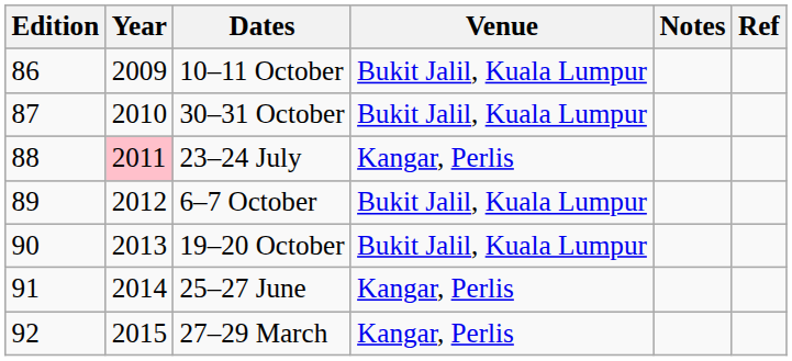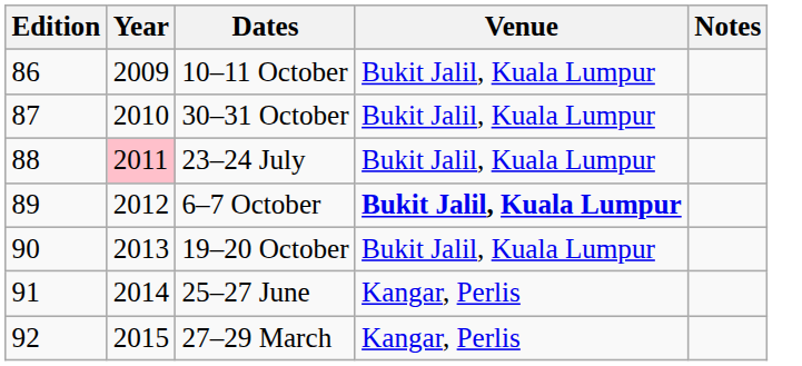- column: Ref
23–24 July | Venue: Kangar, Perlis -> Bukit Jalil, Kuala Lumpur
6–7 October | Venue: normal -> bold
